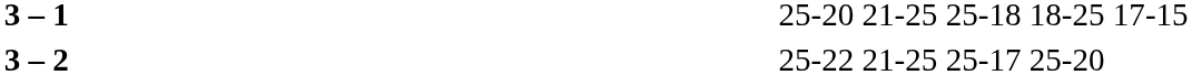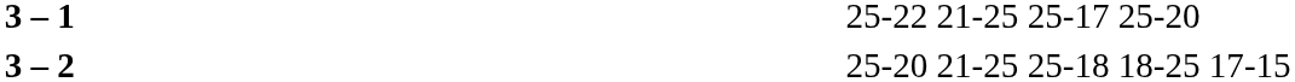3 – 1 | column 4: 25-20 21-25 25-18 18-25 17-15 -> 25-22 21-25 25-17 25-20
3 – 2 | column 4: 25-22 21-25 25-17 25-20 -> 25-20 21-25 25-18 18-25 17-15
